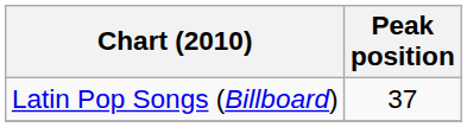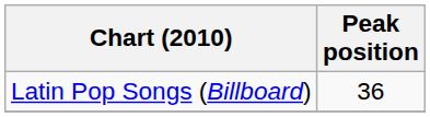Latin Pop Songs (Billboard) | Peak position: 37 -> 36
